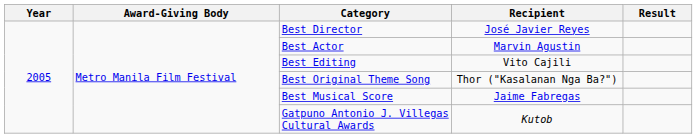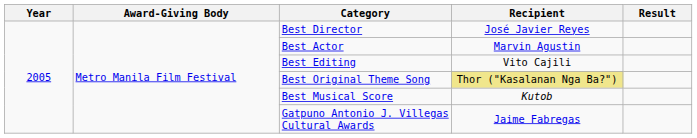Best Original Theme Song | Recipient: no background -> khaki background
Best Musical Score | Recipient: Jaime Fabregas -> Kutob
Gatpuno Antonio J. Villegas Cultural Awards | Recipient: Kutob -> Jaime Fabregas
